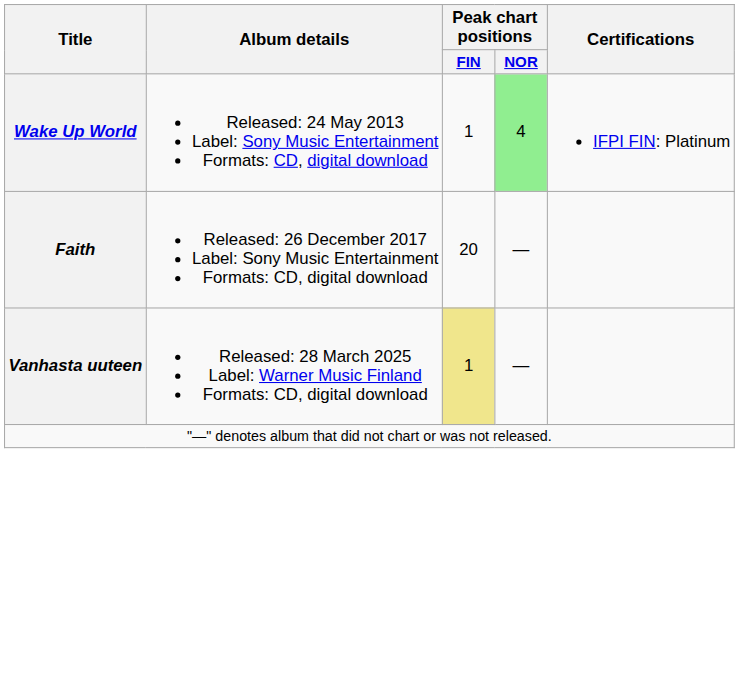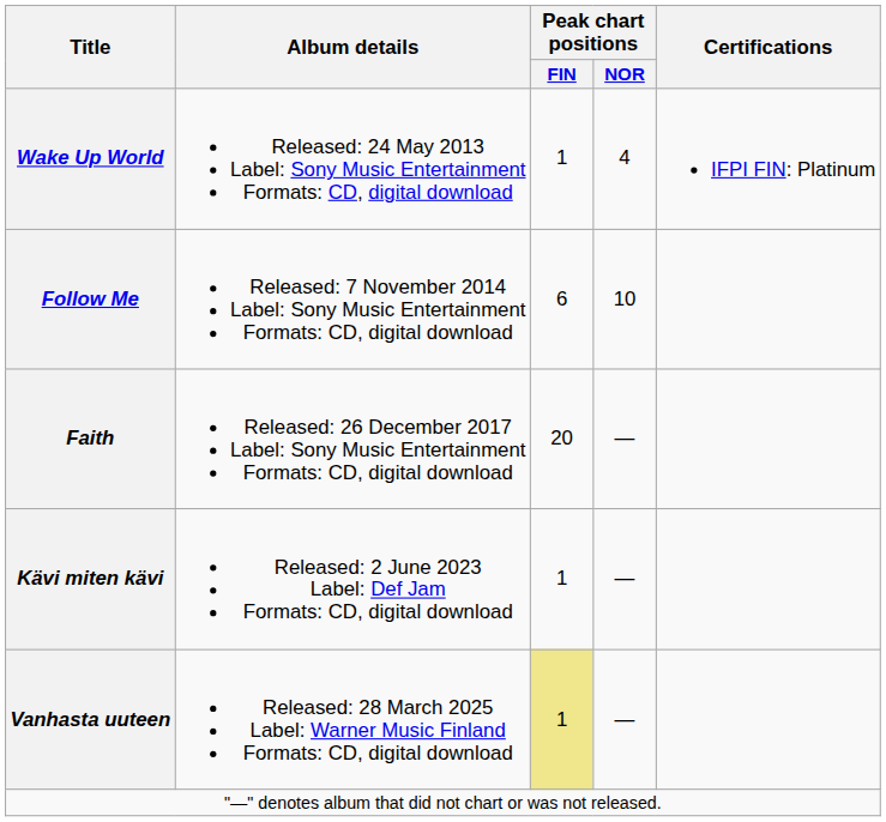Wake Up World | Peak chart positions / NOR: lightgreen background -> no background
+ row: Follow Me | Released: 7 November 2014 Label: Sony Music Entertainment Formats: CD, digital download | 6 | 10
+ row: Kävi miten kävi | Released: 2 June 2023 Label: Def Jam Formats: CD, digital download | 1 | —
